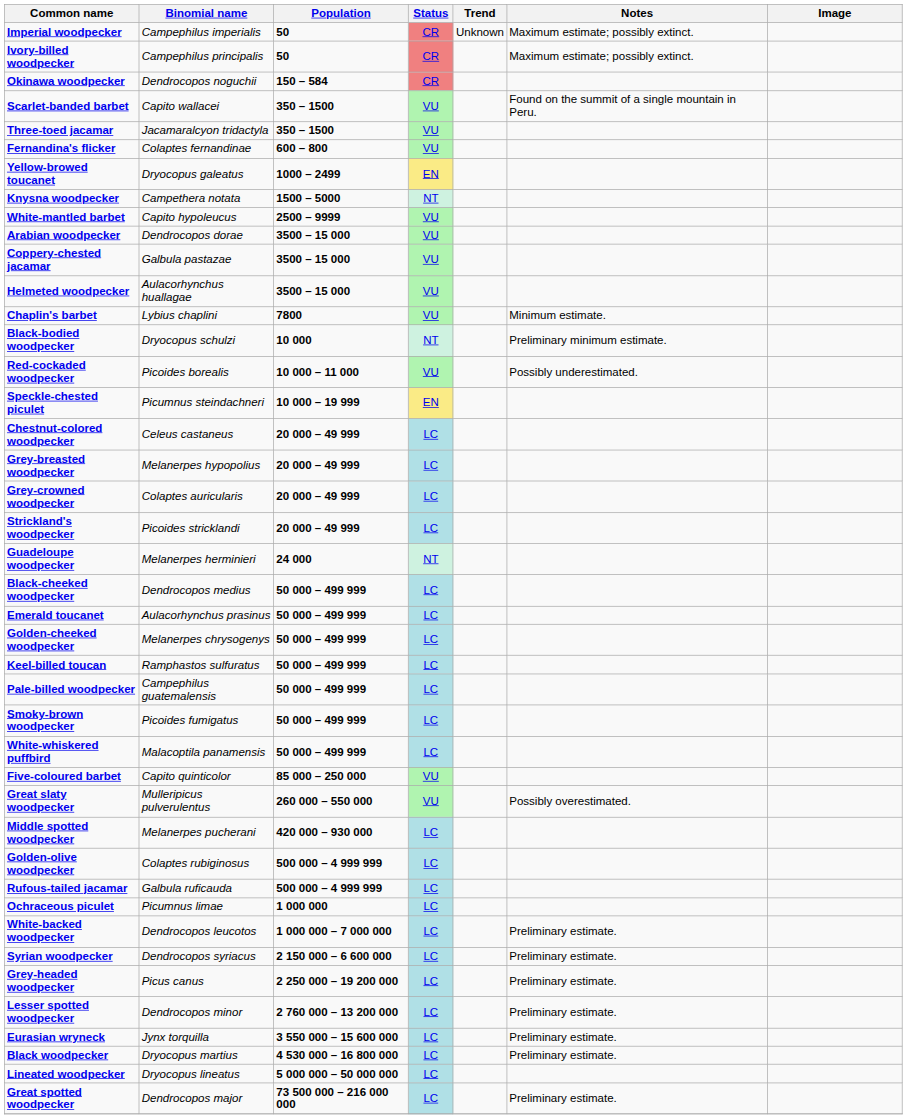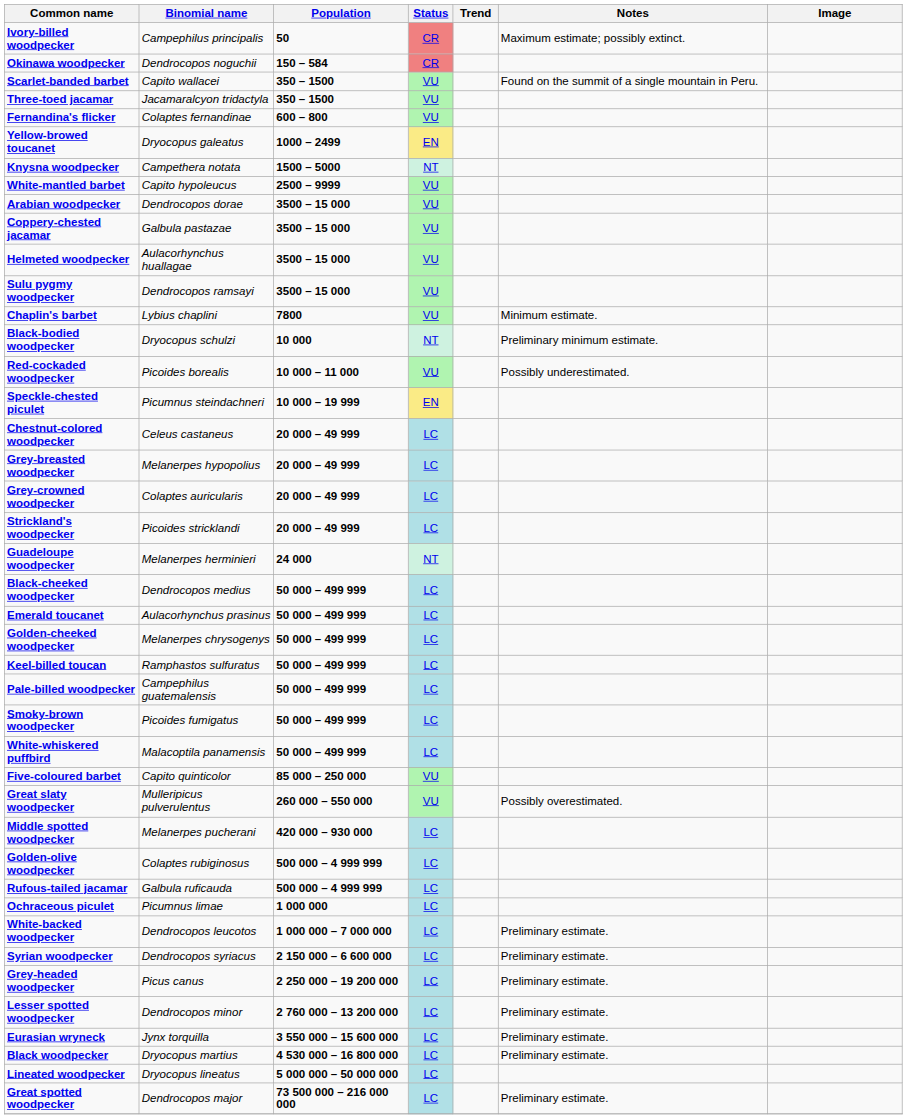- row: Imperial woodpecker | Campephilus imperialis | 50 | CR | Unknown | Maximum estimate; possibly extinct.
+ row: Sulu pygmy woodpecker | Dendrocopos ramsayi | 3500 – 15 000 | VU
